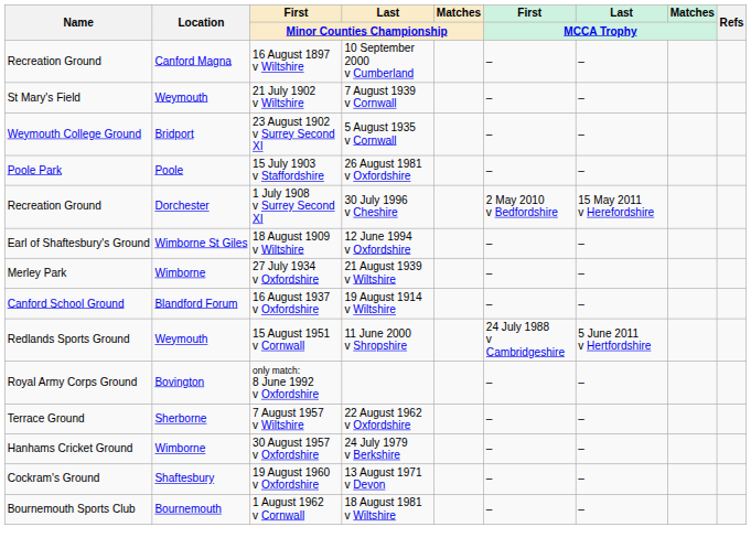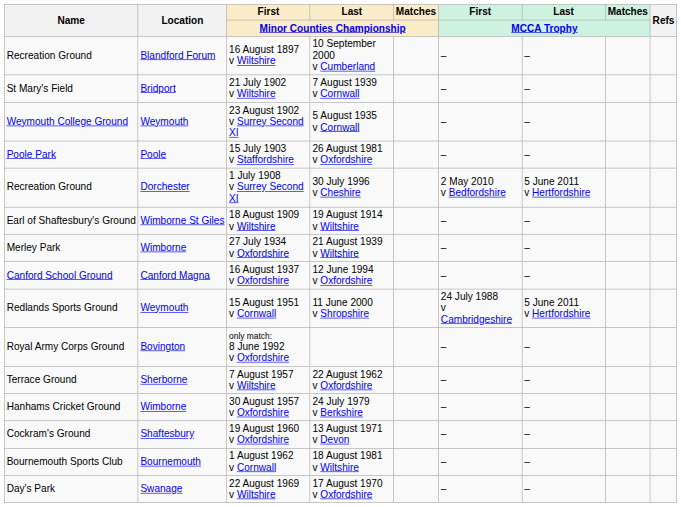16 August 1897 v Wiltshire | Location: Canford Magna -> Blandford Forum
21 July 1902 v Wiltshire | Location: Weymouth -> Bridport
23 August 1902 v Surrey Second XI | Location: Bridport -> Weymouth
1 July 1908 v Surrey Second XI | Last / MCCA Trophy: 15 May 2011 v Herefordshire -> 5 June 2011 v Hertfordshire
18 August 1909 v Wiltshire | Last / Minor Counties Championship: 12 June 1994 v Oxfordshire -> 19 August 1914 v Wiltshire
16 August 1937 v Oxfordshire | Location: Blandford Forum -> Canford Magna
16 August 1937 v Oxfordshire | Last / Minor Counties Championship: 19 August 1914 v Wiltshire -> 12 June 1994 v Oxfordshire
+ row: Day's Park | Swanage | 22 August 1969 v Wiltshire | 17 August 1970 v Oxfordshire | – | –
